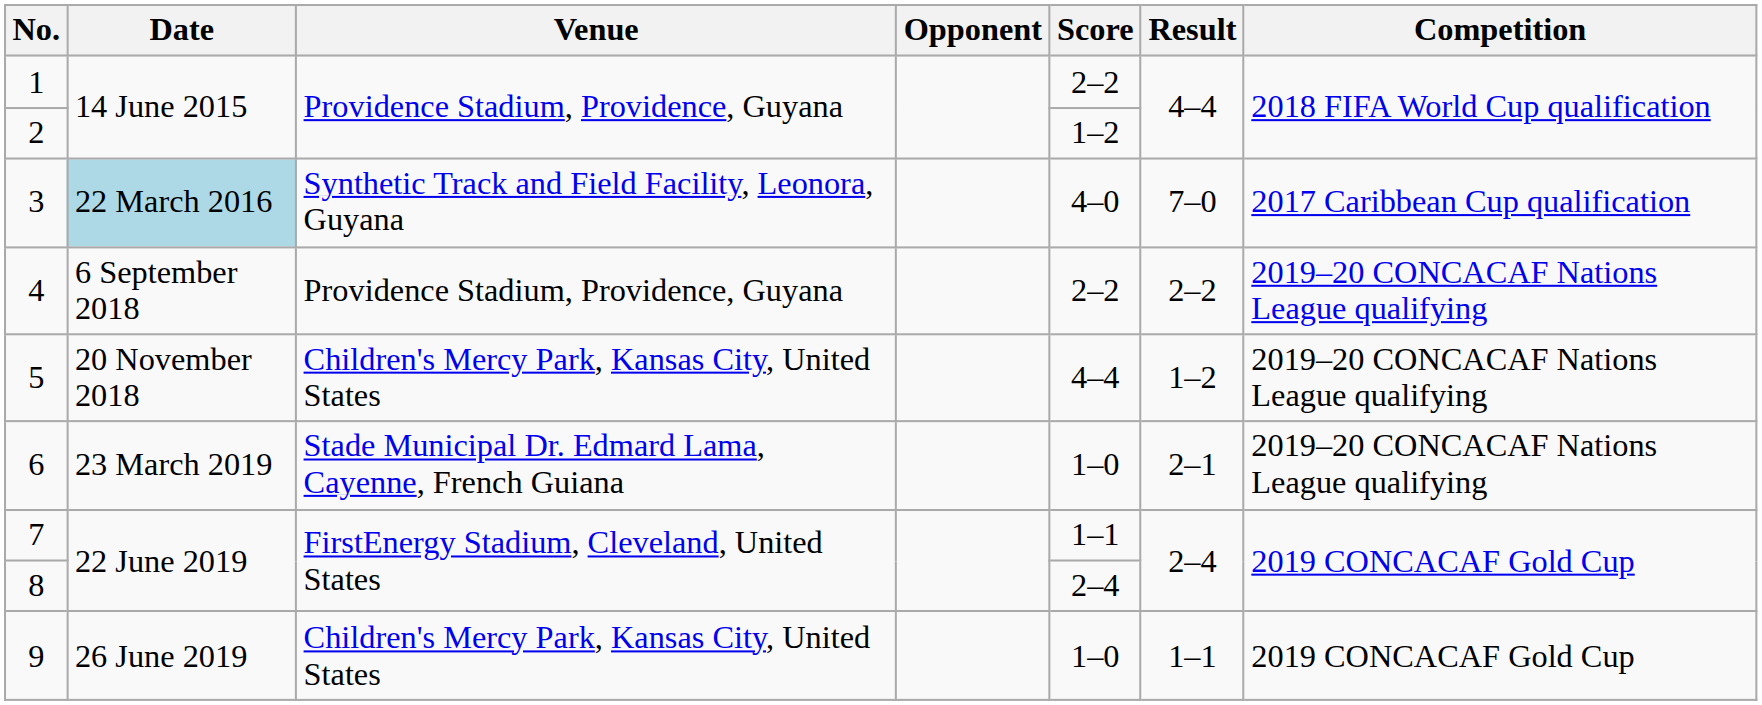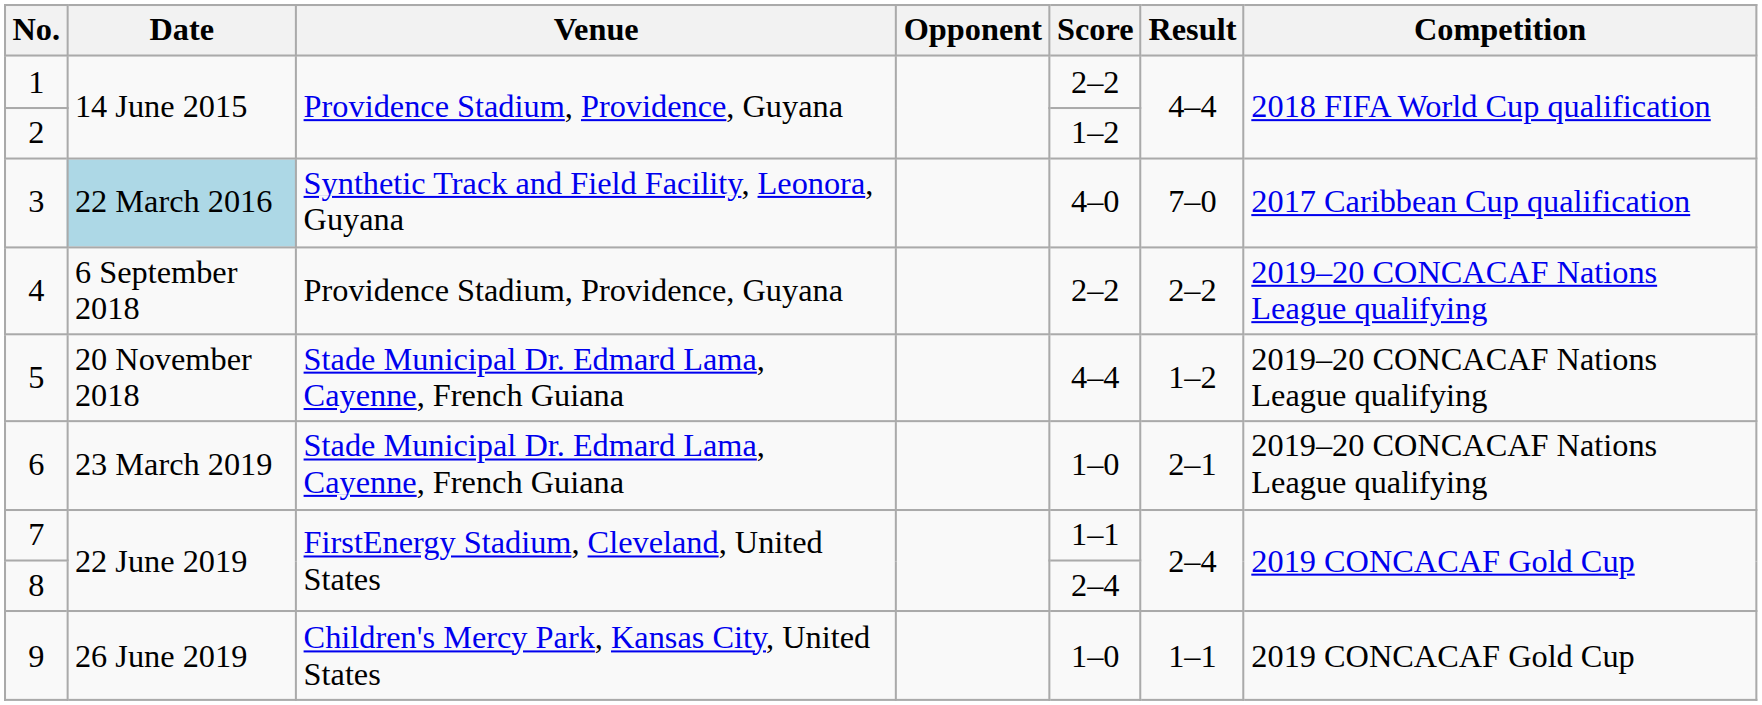5 | Venue: Children's Mercy Park, Kansas City, United States -> Stade Municipal Dr. Edmard Lama, Cayenne, French Guiana
